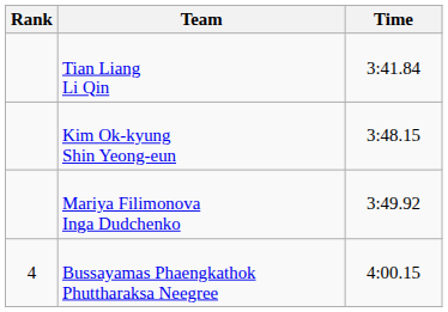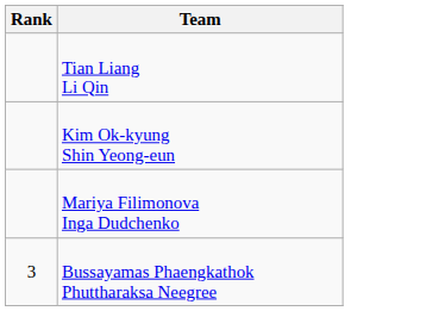- column: Time | 3:41.84 | 3:48.15 | 3:49.92 | 4:00.15
Bussayamas Phaengkathok Phuttharaksa Neegree | Rank: 4 -> 3
